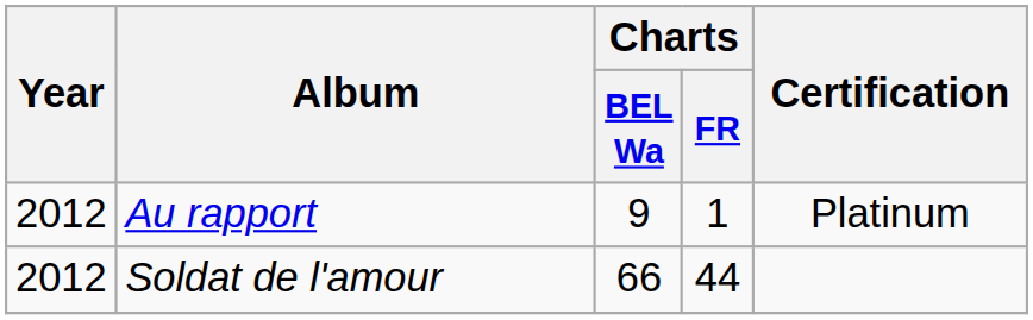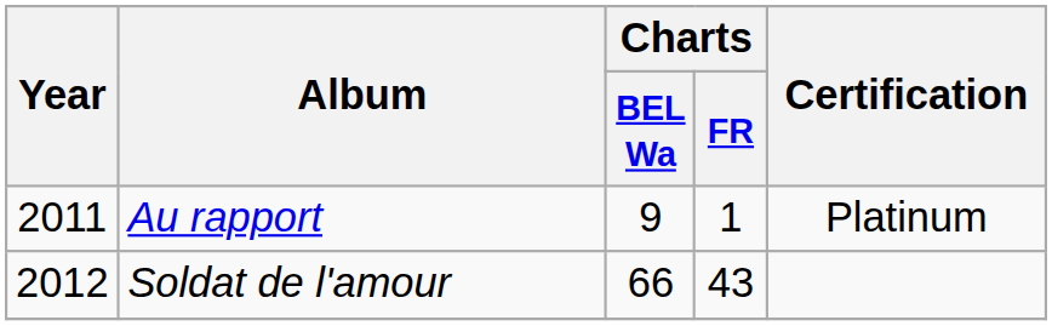Au rapport | Year: 2012 -> 2011
Soldat de l'amour | Charts / FR: 44 -> 43
